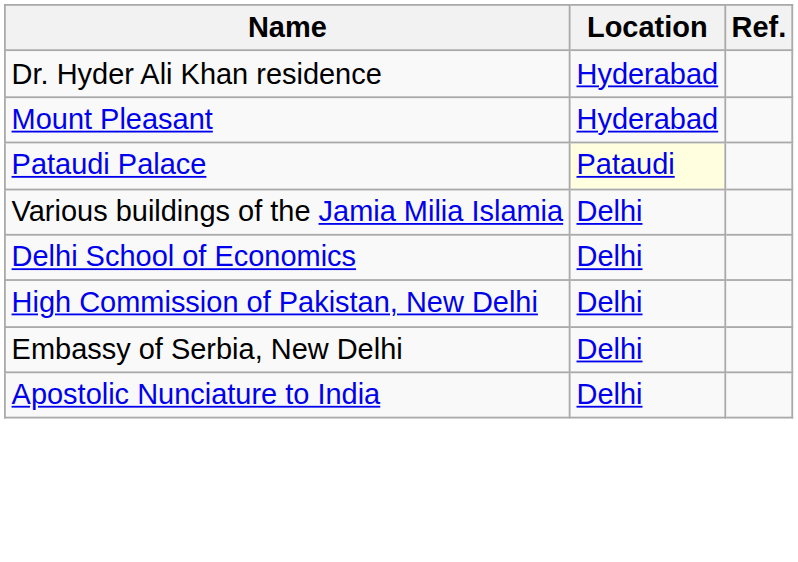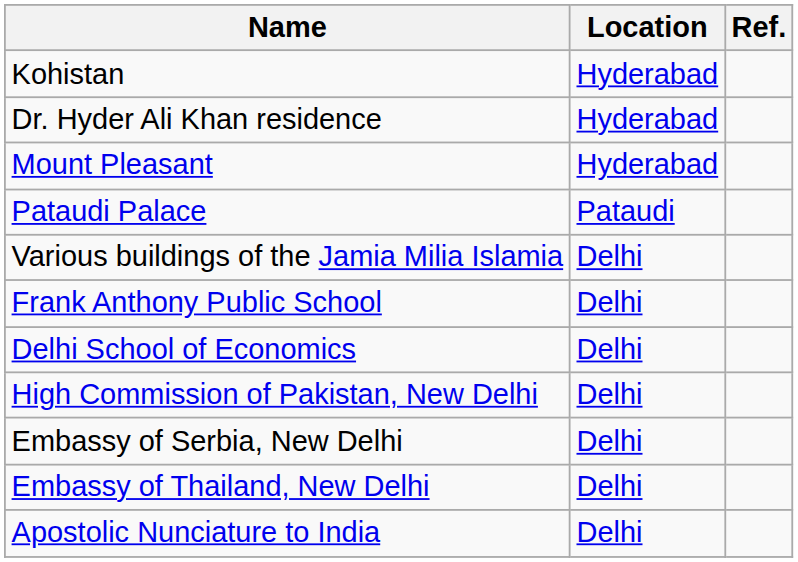+ row: Kohistan | Hyderabad
Pataudi Palace | Location: lightyellow background -> no background
+ row: Frank Anthony Public School | Delhi
+ row: Embassy of Thailand, New Delhi | Delhi
